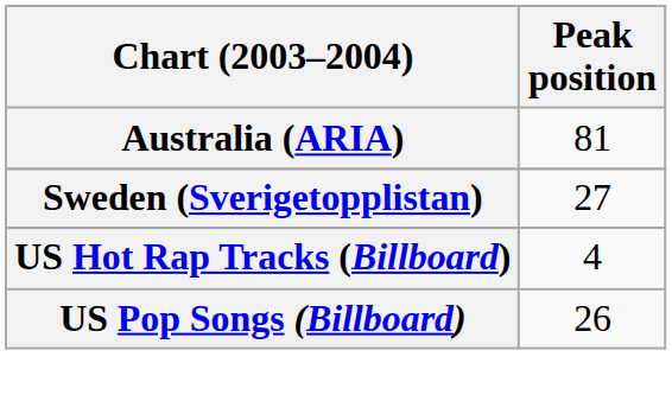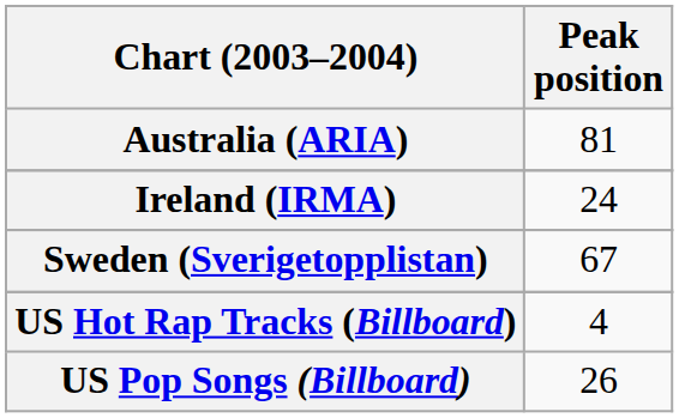+ row: Ireland (IRMA) | 24
Sweden (Sverigetopplistan) | Peak position: 27 -> 67
